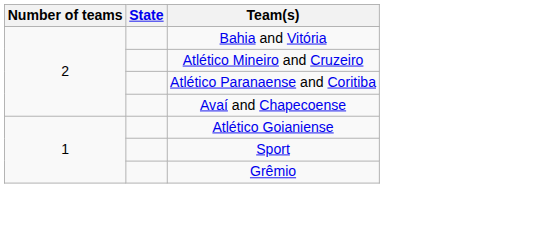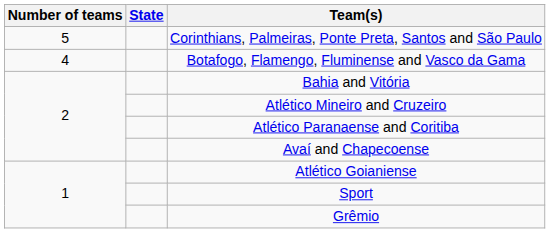+ row: 5 | Corinthians, Palmeiras, Ponte Preta, Santos and São Paulo
+ row: 4 | Botafogo, Flamengo, Fluminense and Vasco da Gama
